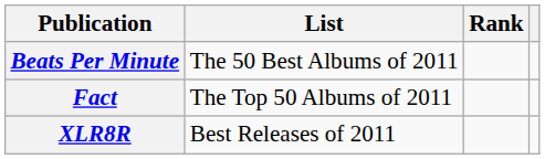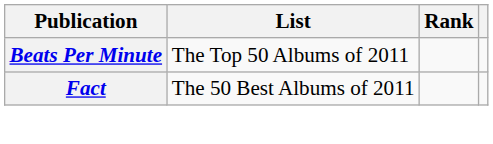Beats Per Minute | List: The 50 Best Albums of 2011 -> The Top 50 Albums of 2011
Fact | List: The Top 50 Albums of 2011 -> The 50 Best Albums of 2011
- row: XLR8R | Best Releases of 2011
